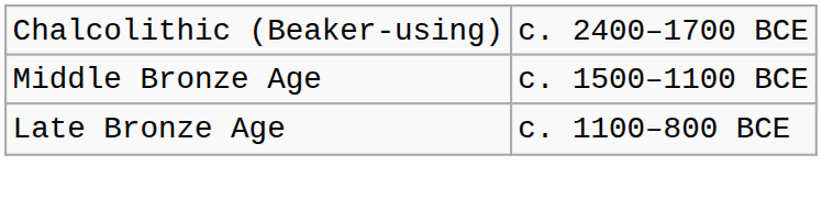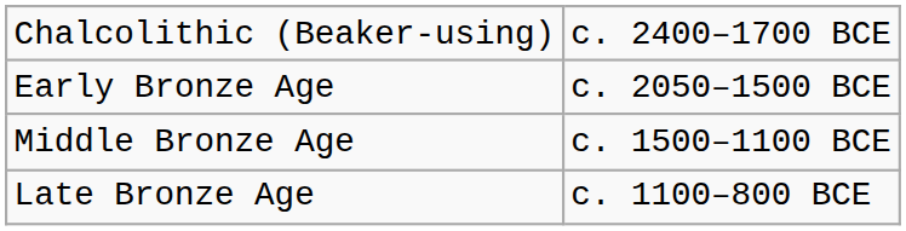+ row: Early Bronze Age | c. 2050–1500 BCE
